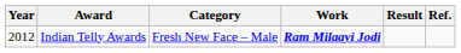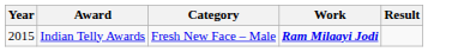- column: Ref.
Indian Telly Awards | Year: 2012 -> 2015
